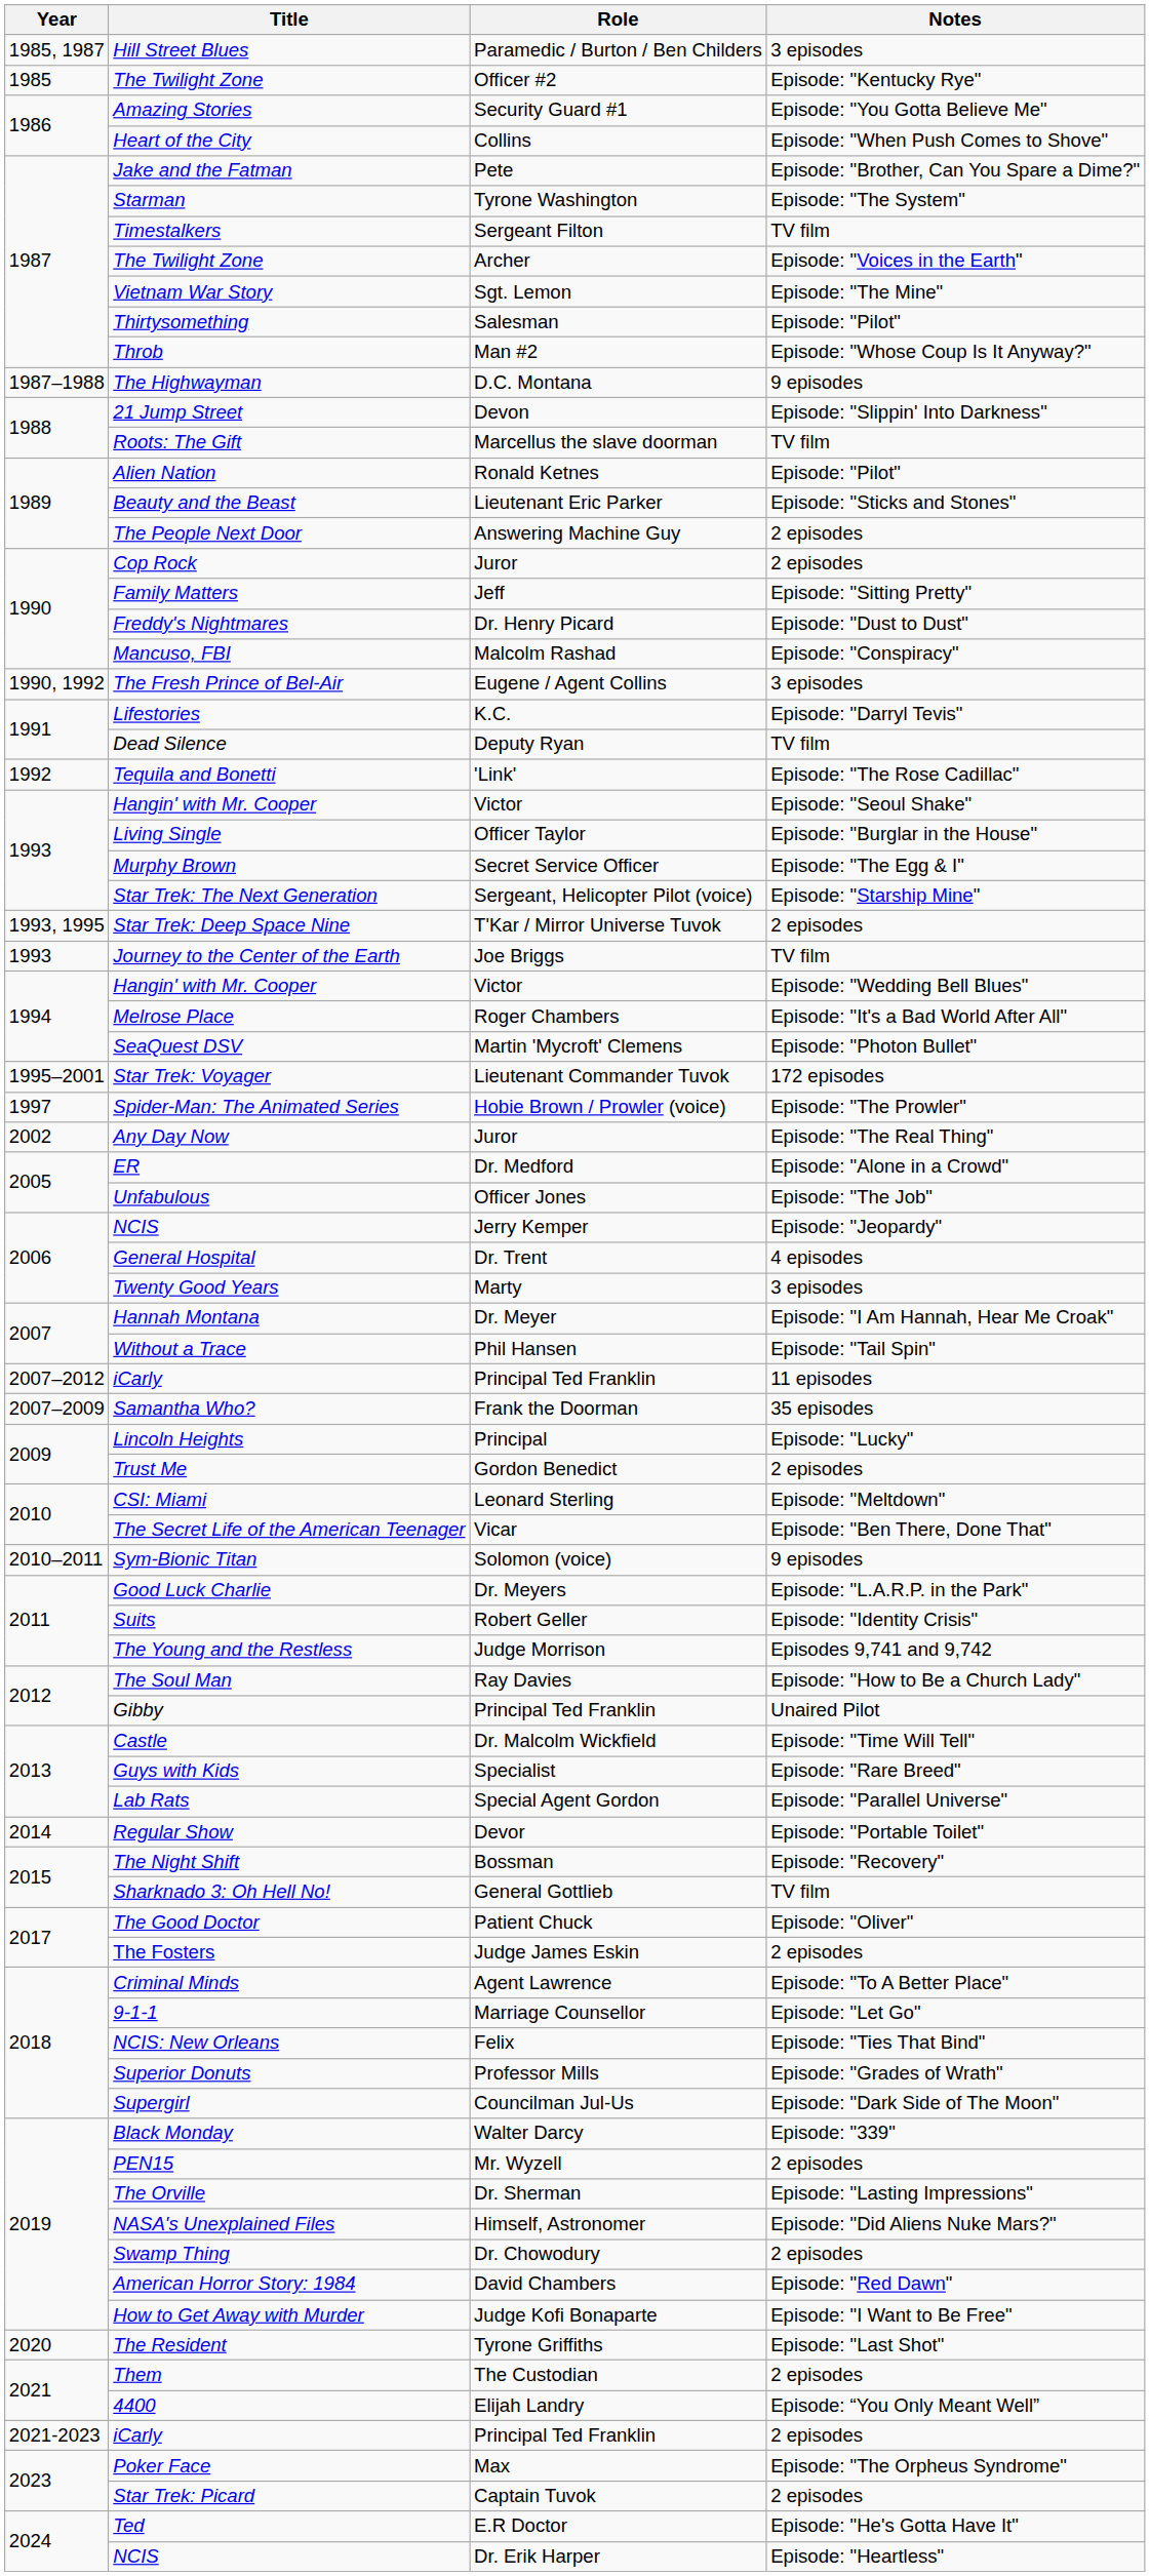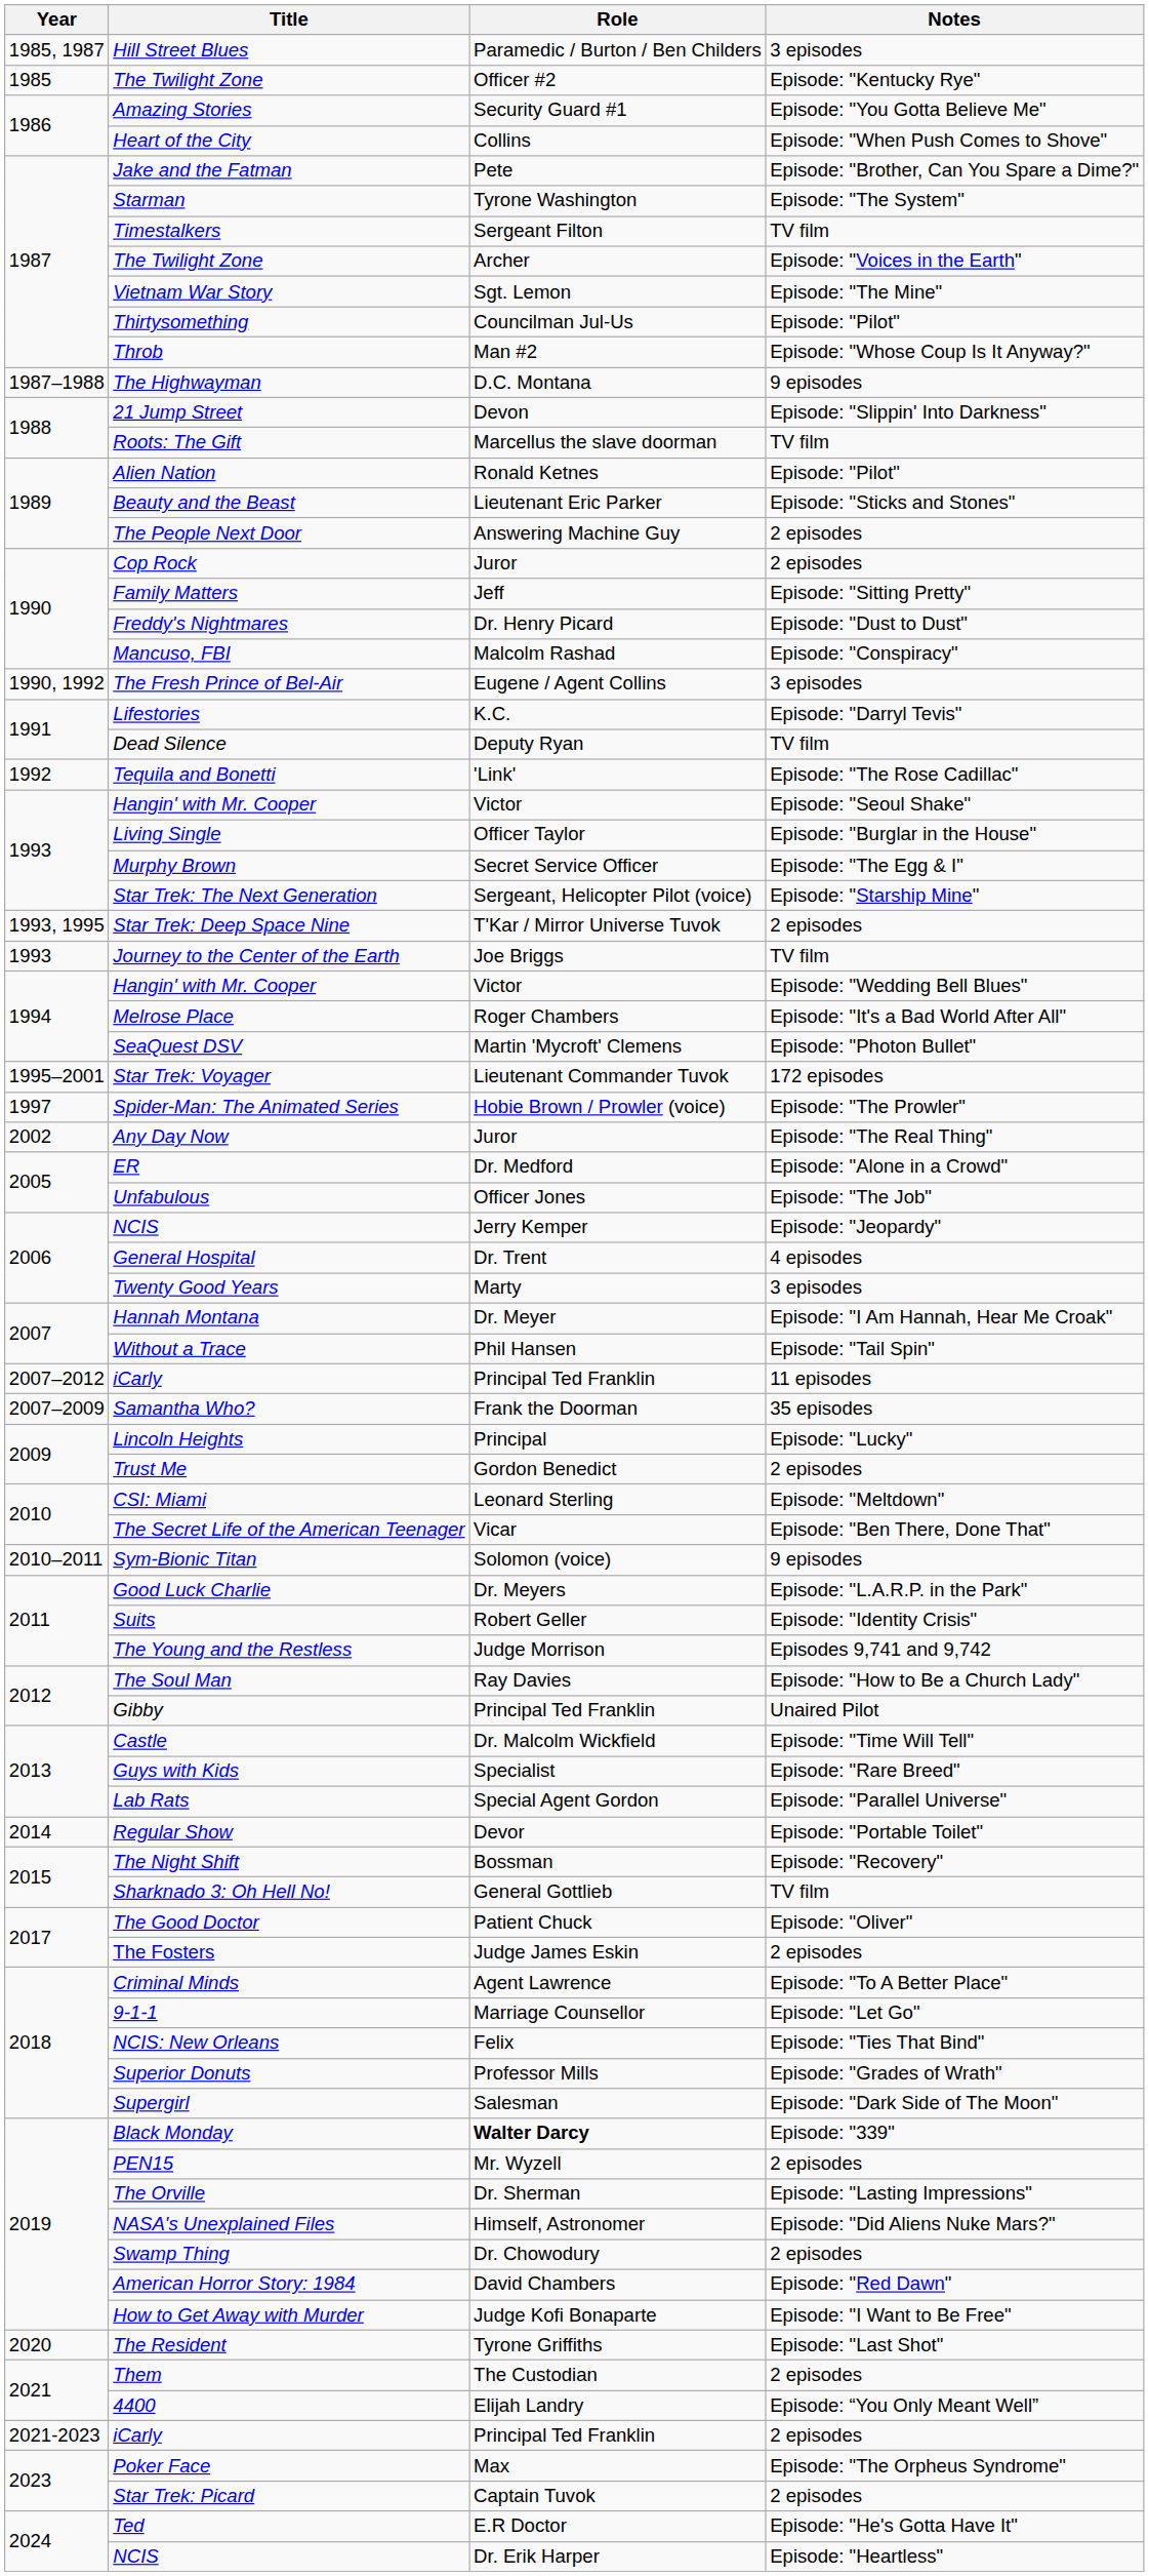Thirtysomething | Role: Salesman -> Councilman Jul-Us
Supergirl | Role: Councilman Jul-Us -> Salesman
Black Monday | Role: normal -> bold
